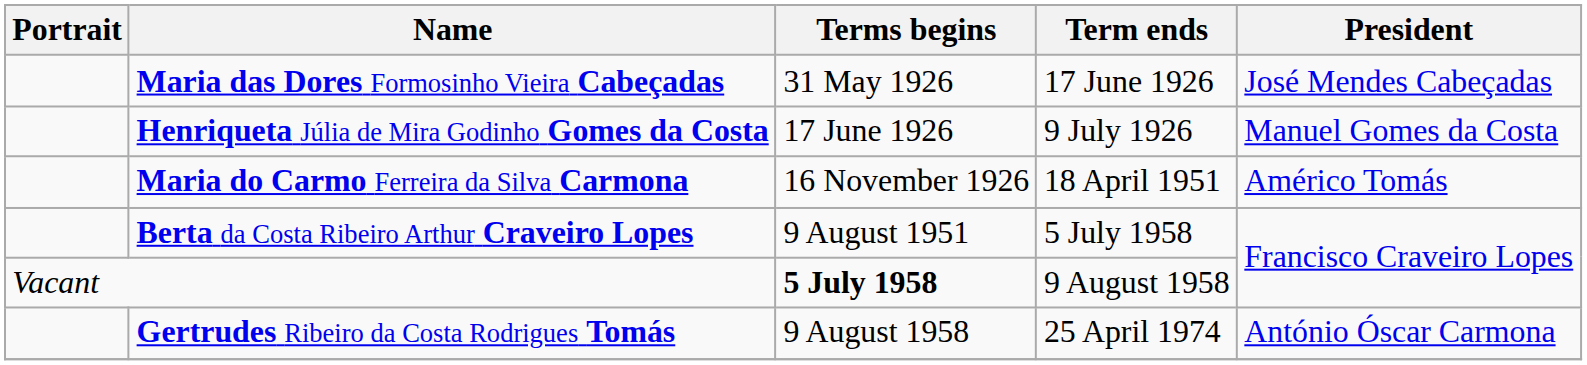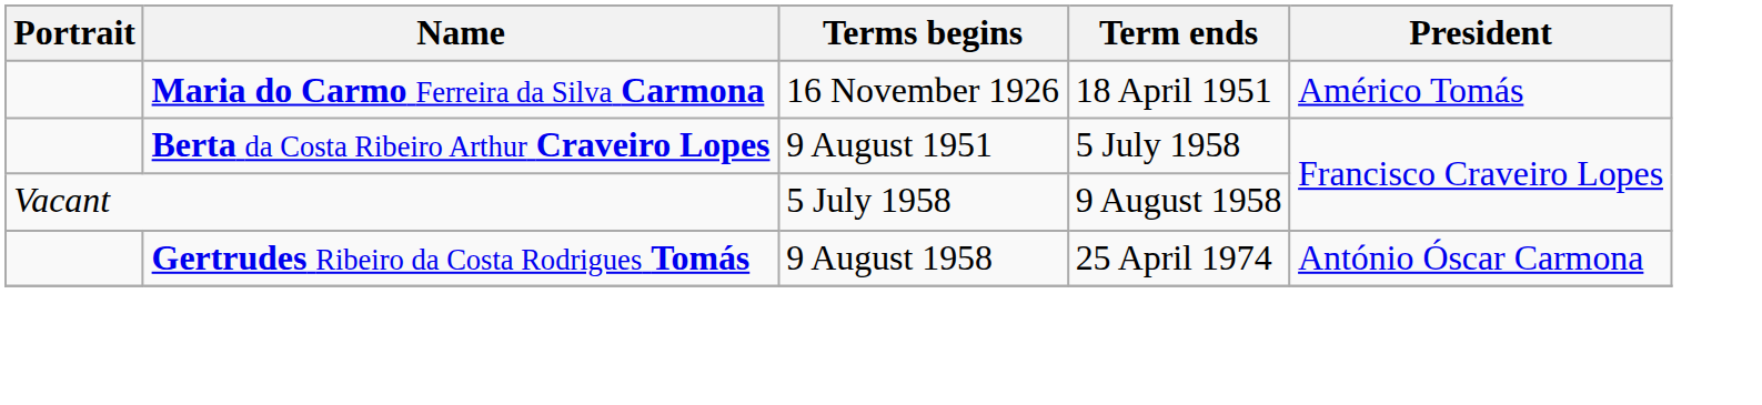- row: Maria das Dores Formosinho Vieira Cabeçadas | 31 May 1926 | 17 June 1926 | José Mendes Cabeçadas
- row: Henriqueta Júlia de Mira Godinho Gomes da Costa | 17 June 1926 | 9 July 1926 | Manuel Gomes da Costa
Vacant | Terms begins: bold -> normal
